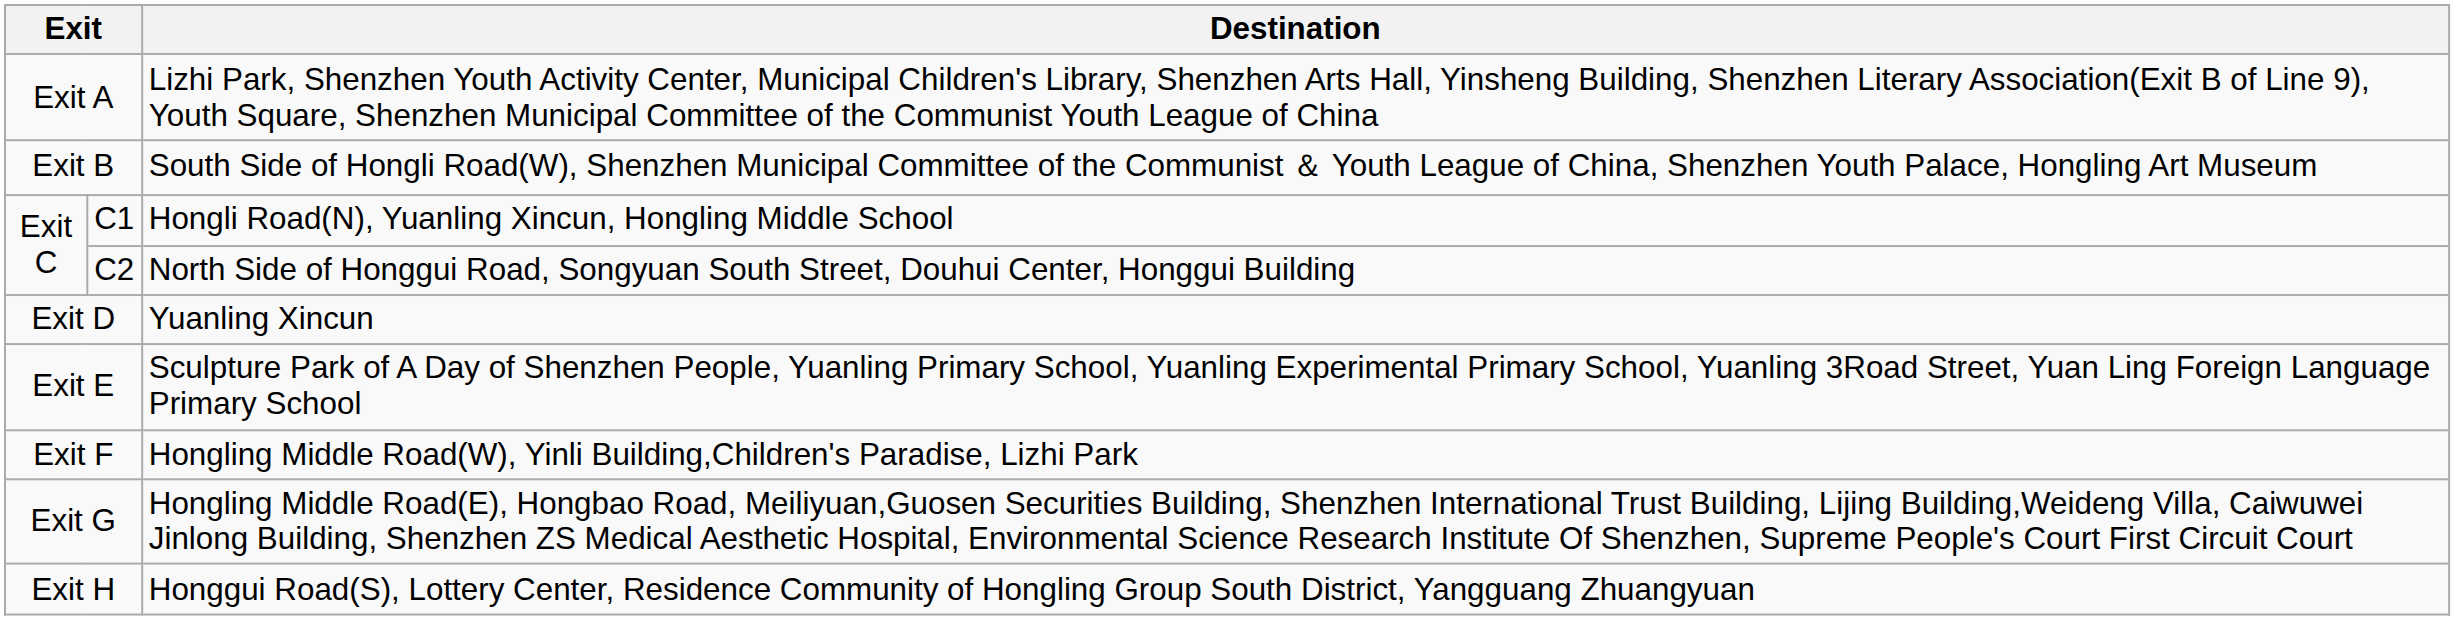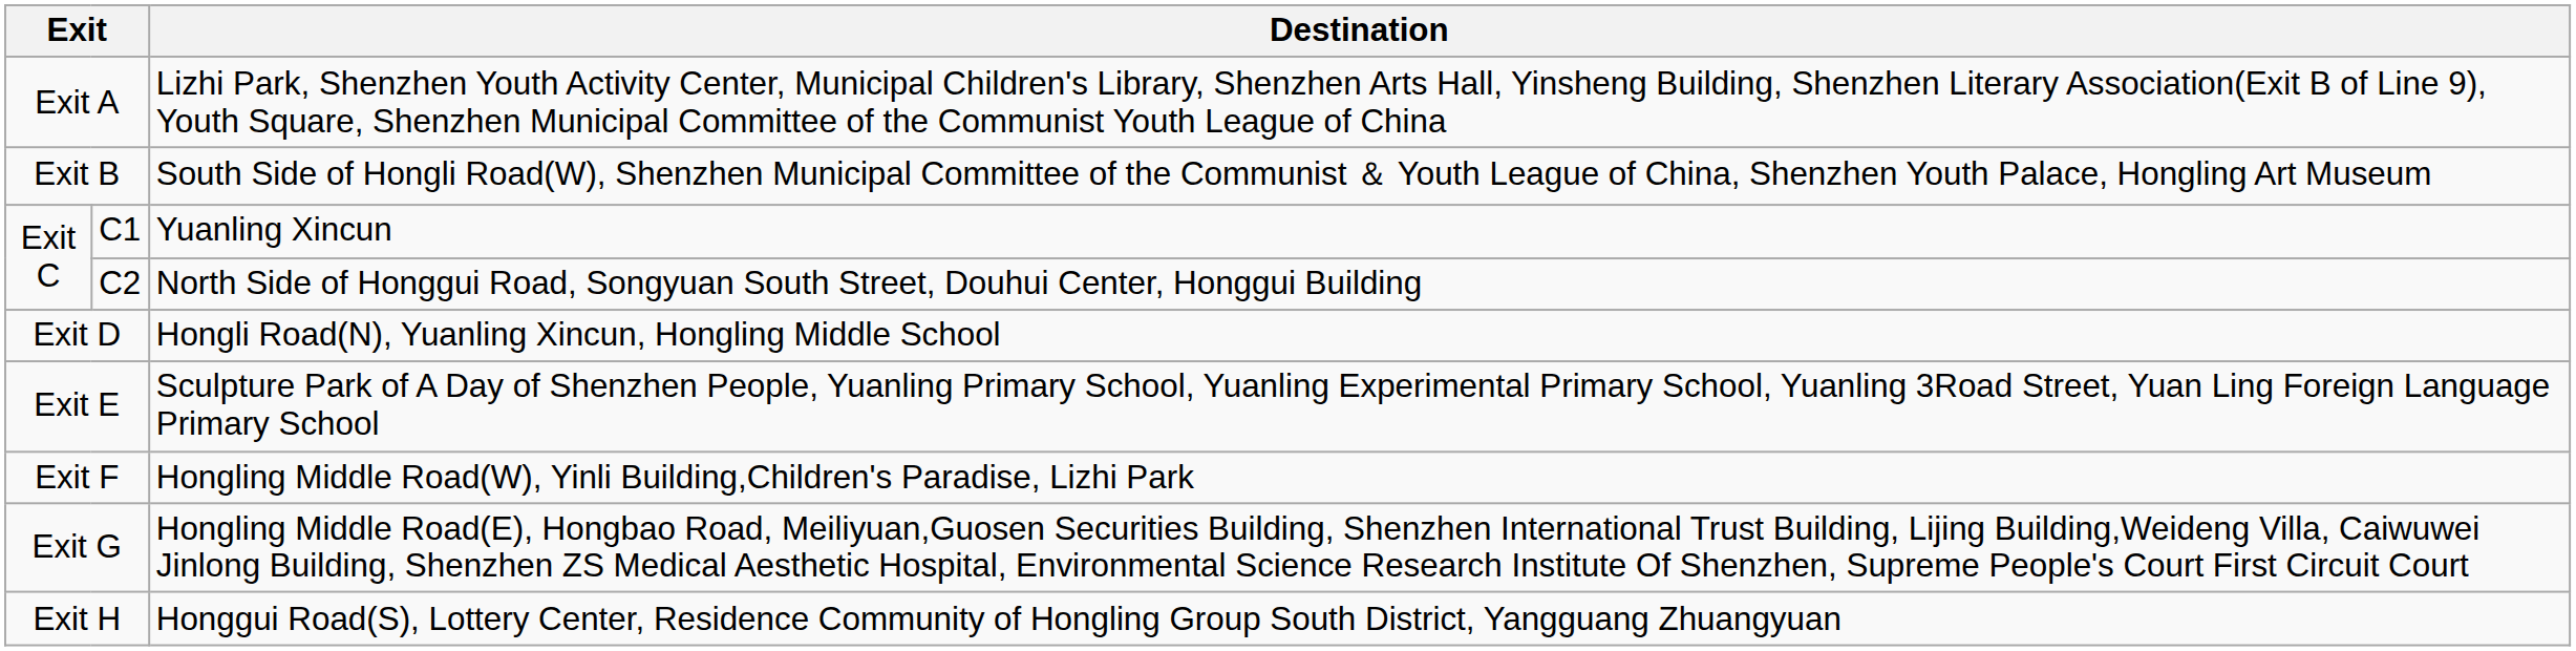C1 | Destination: Hongli Road(N), Yuanling Xincun, Hongling Middle School -> Yuanling Xincun
Exit D | Destination: Yuanling Xincun -> Hongli Road(N), Yuanling Xincun, Hongling Middle School
